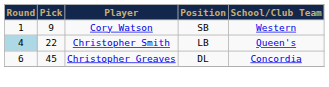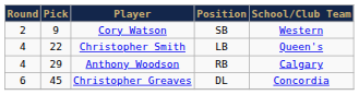Cory Watson | Round: 1 -> 2
Christopher Smith | Round: lightblue background -> no background
+ row: 4 | 29 | Anthony Woodson | RB | Calgary
